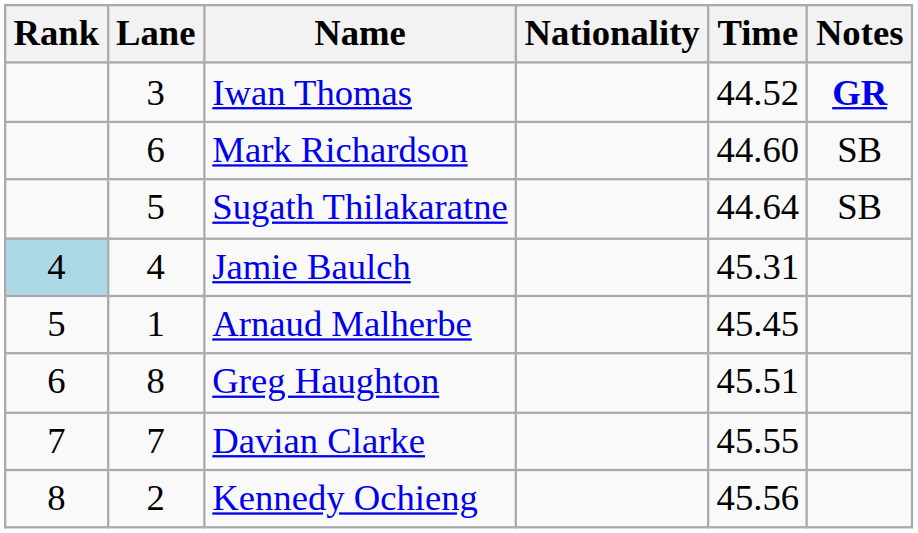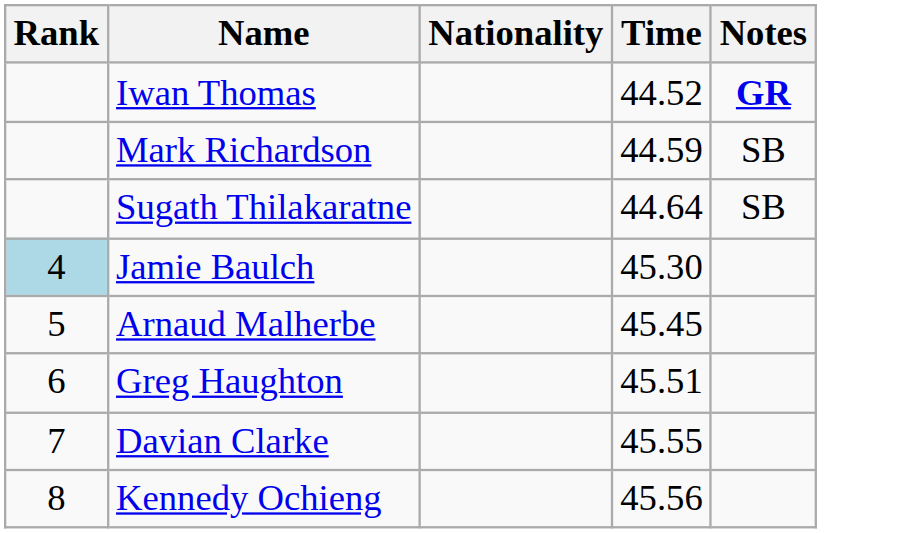- column: Lane | 3 | 6 | 5 | 4 | 1 | 8 | 7 | 2
Mark Richardson | Time: 44.60 -> 44.59
Jamie Baulch | Time: 45.31 -> 45.30
